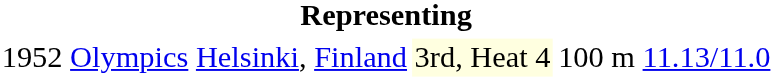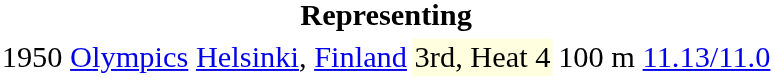Olympics | column 1: 1952 -> 1950
